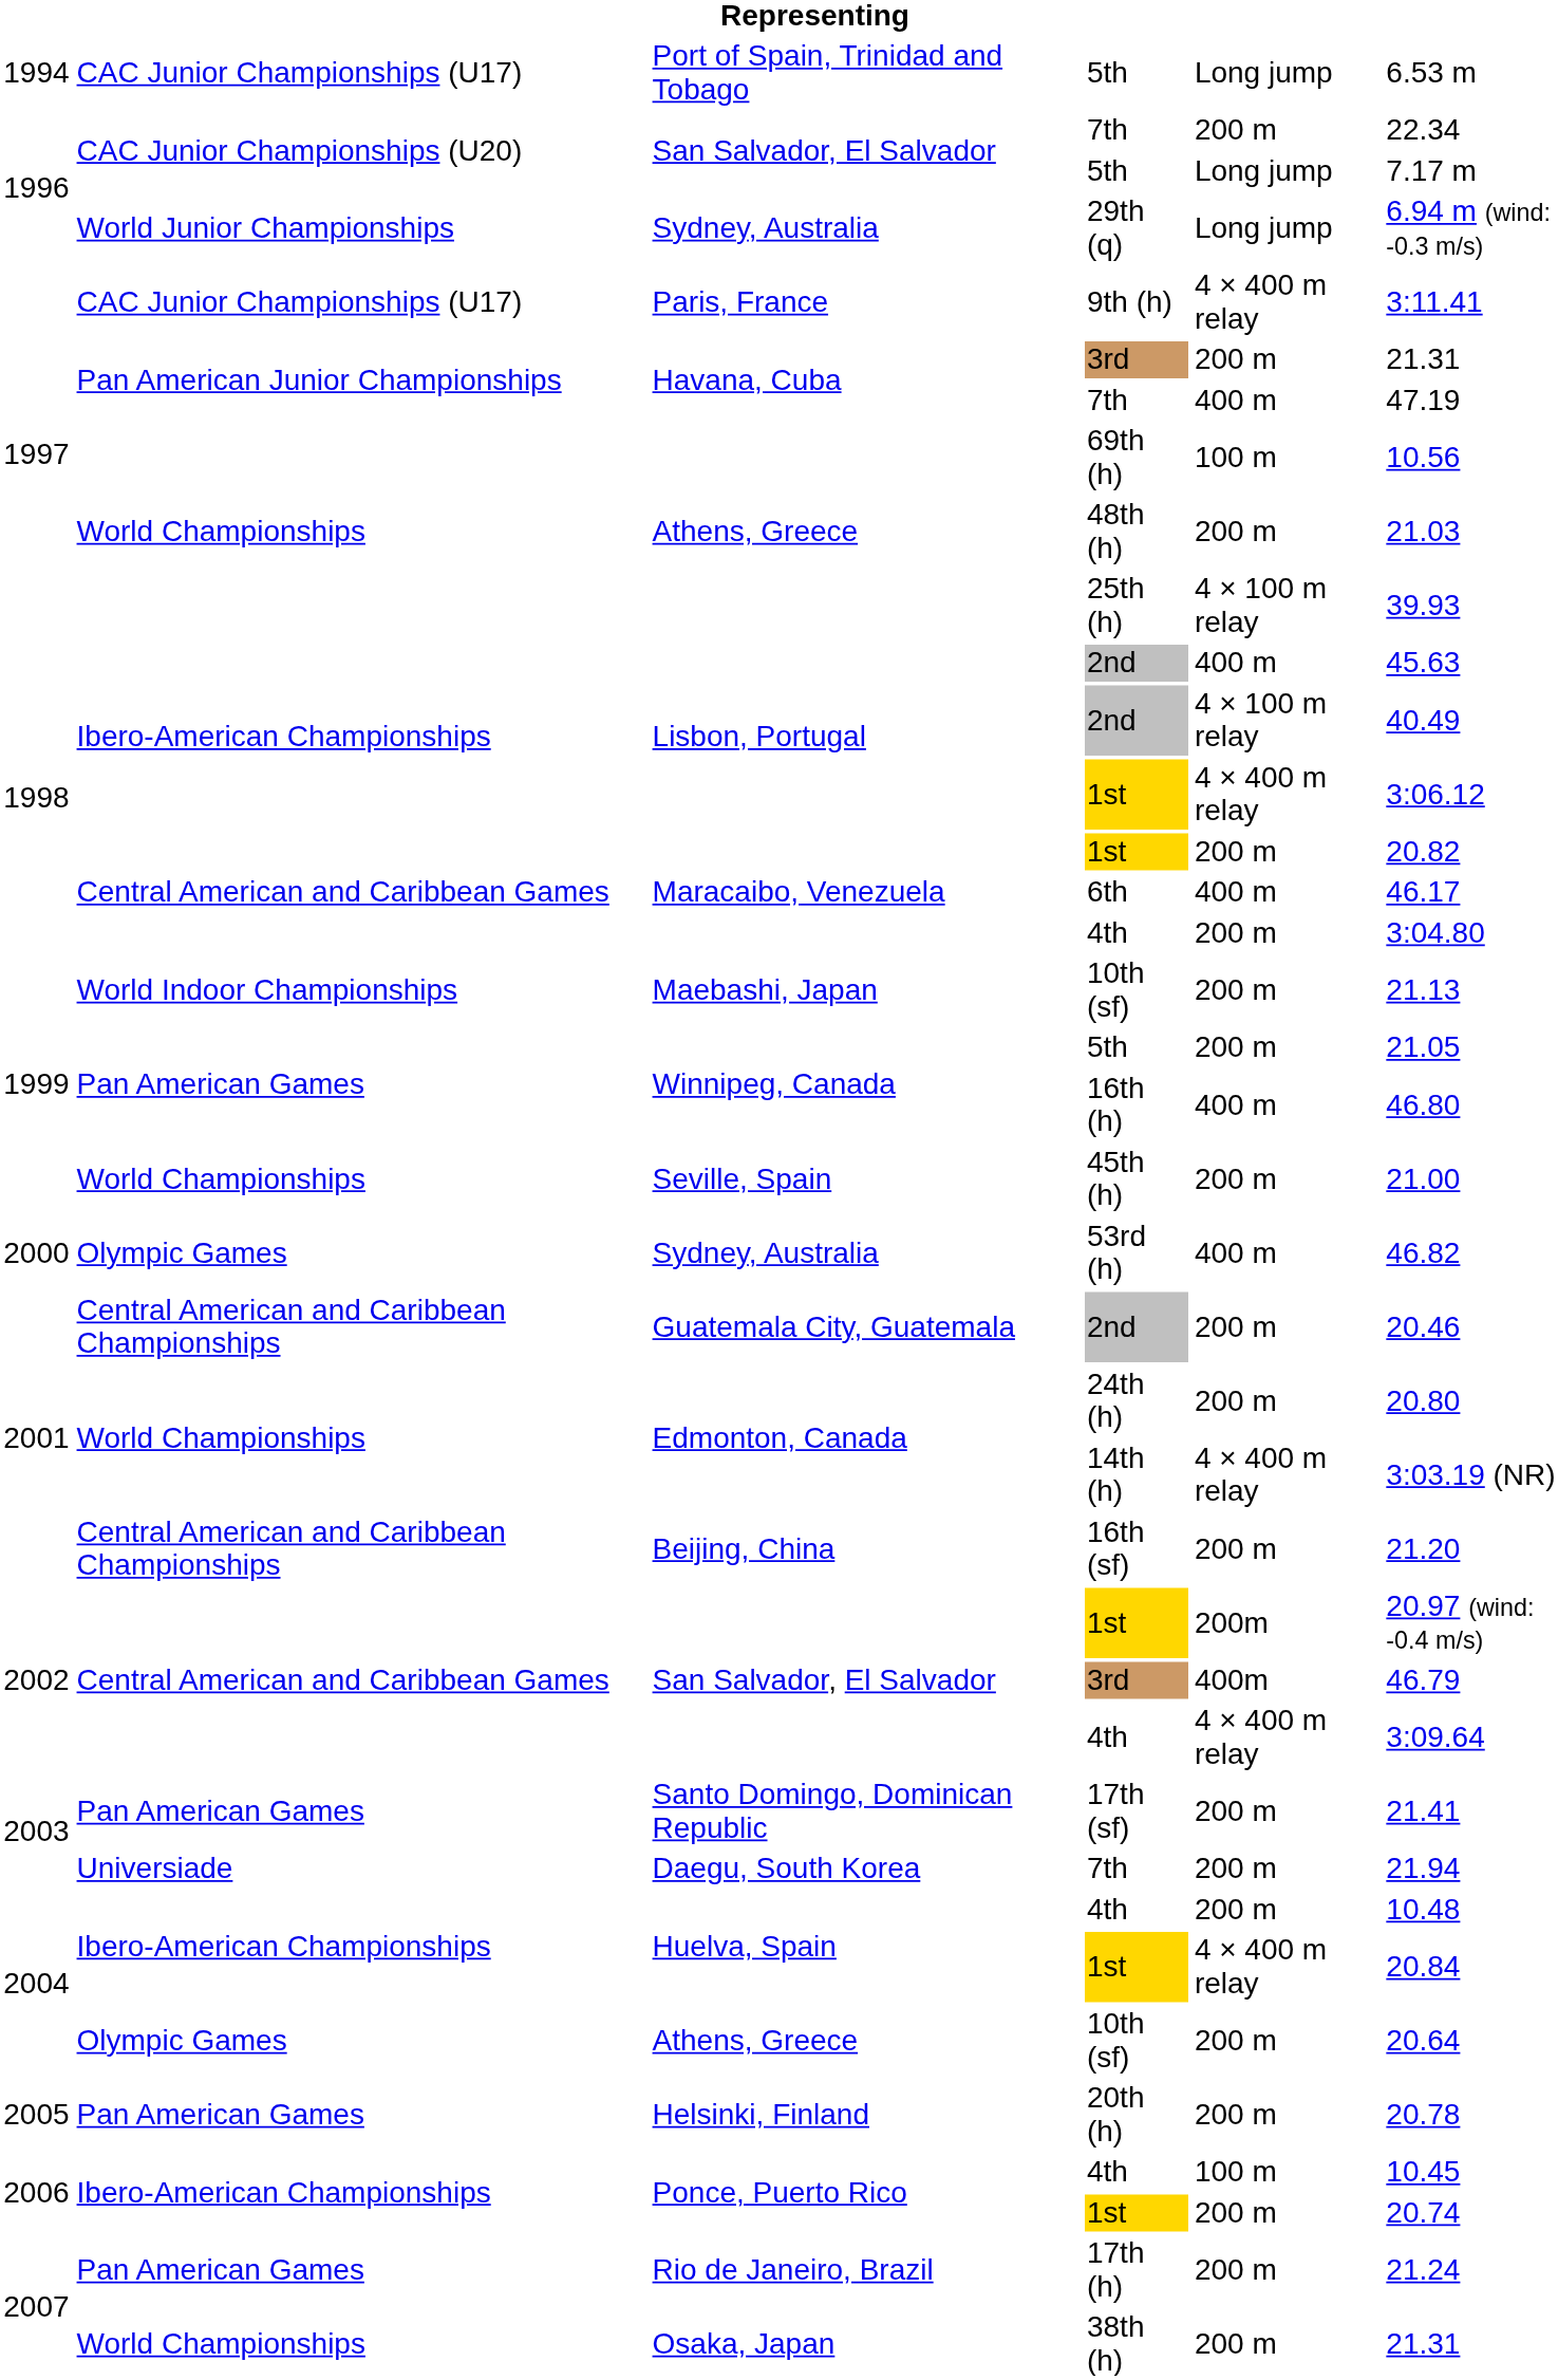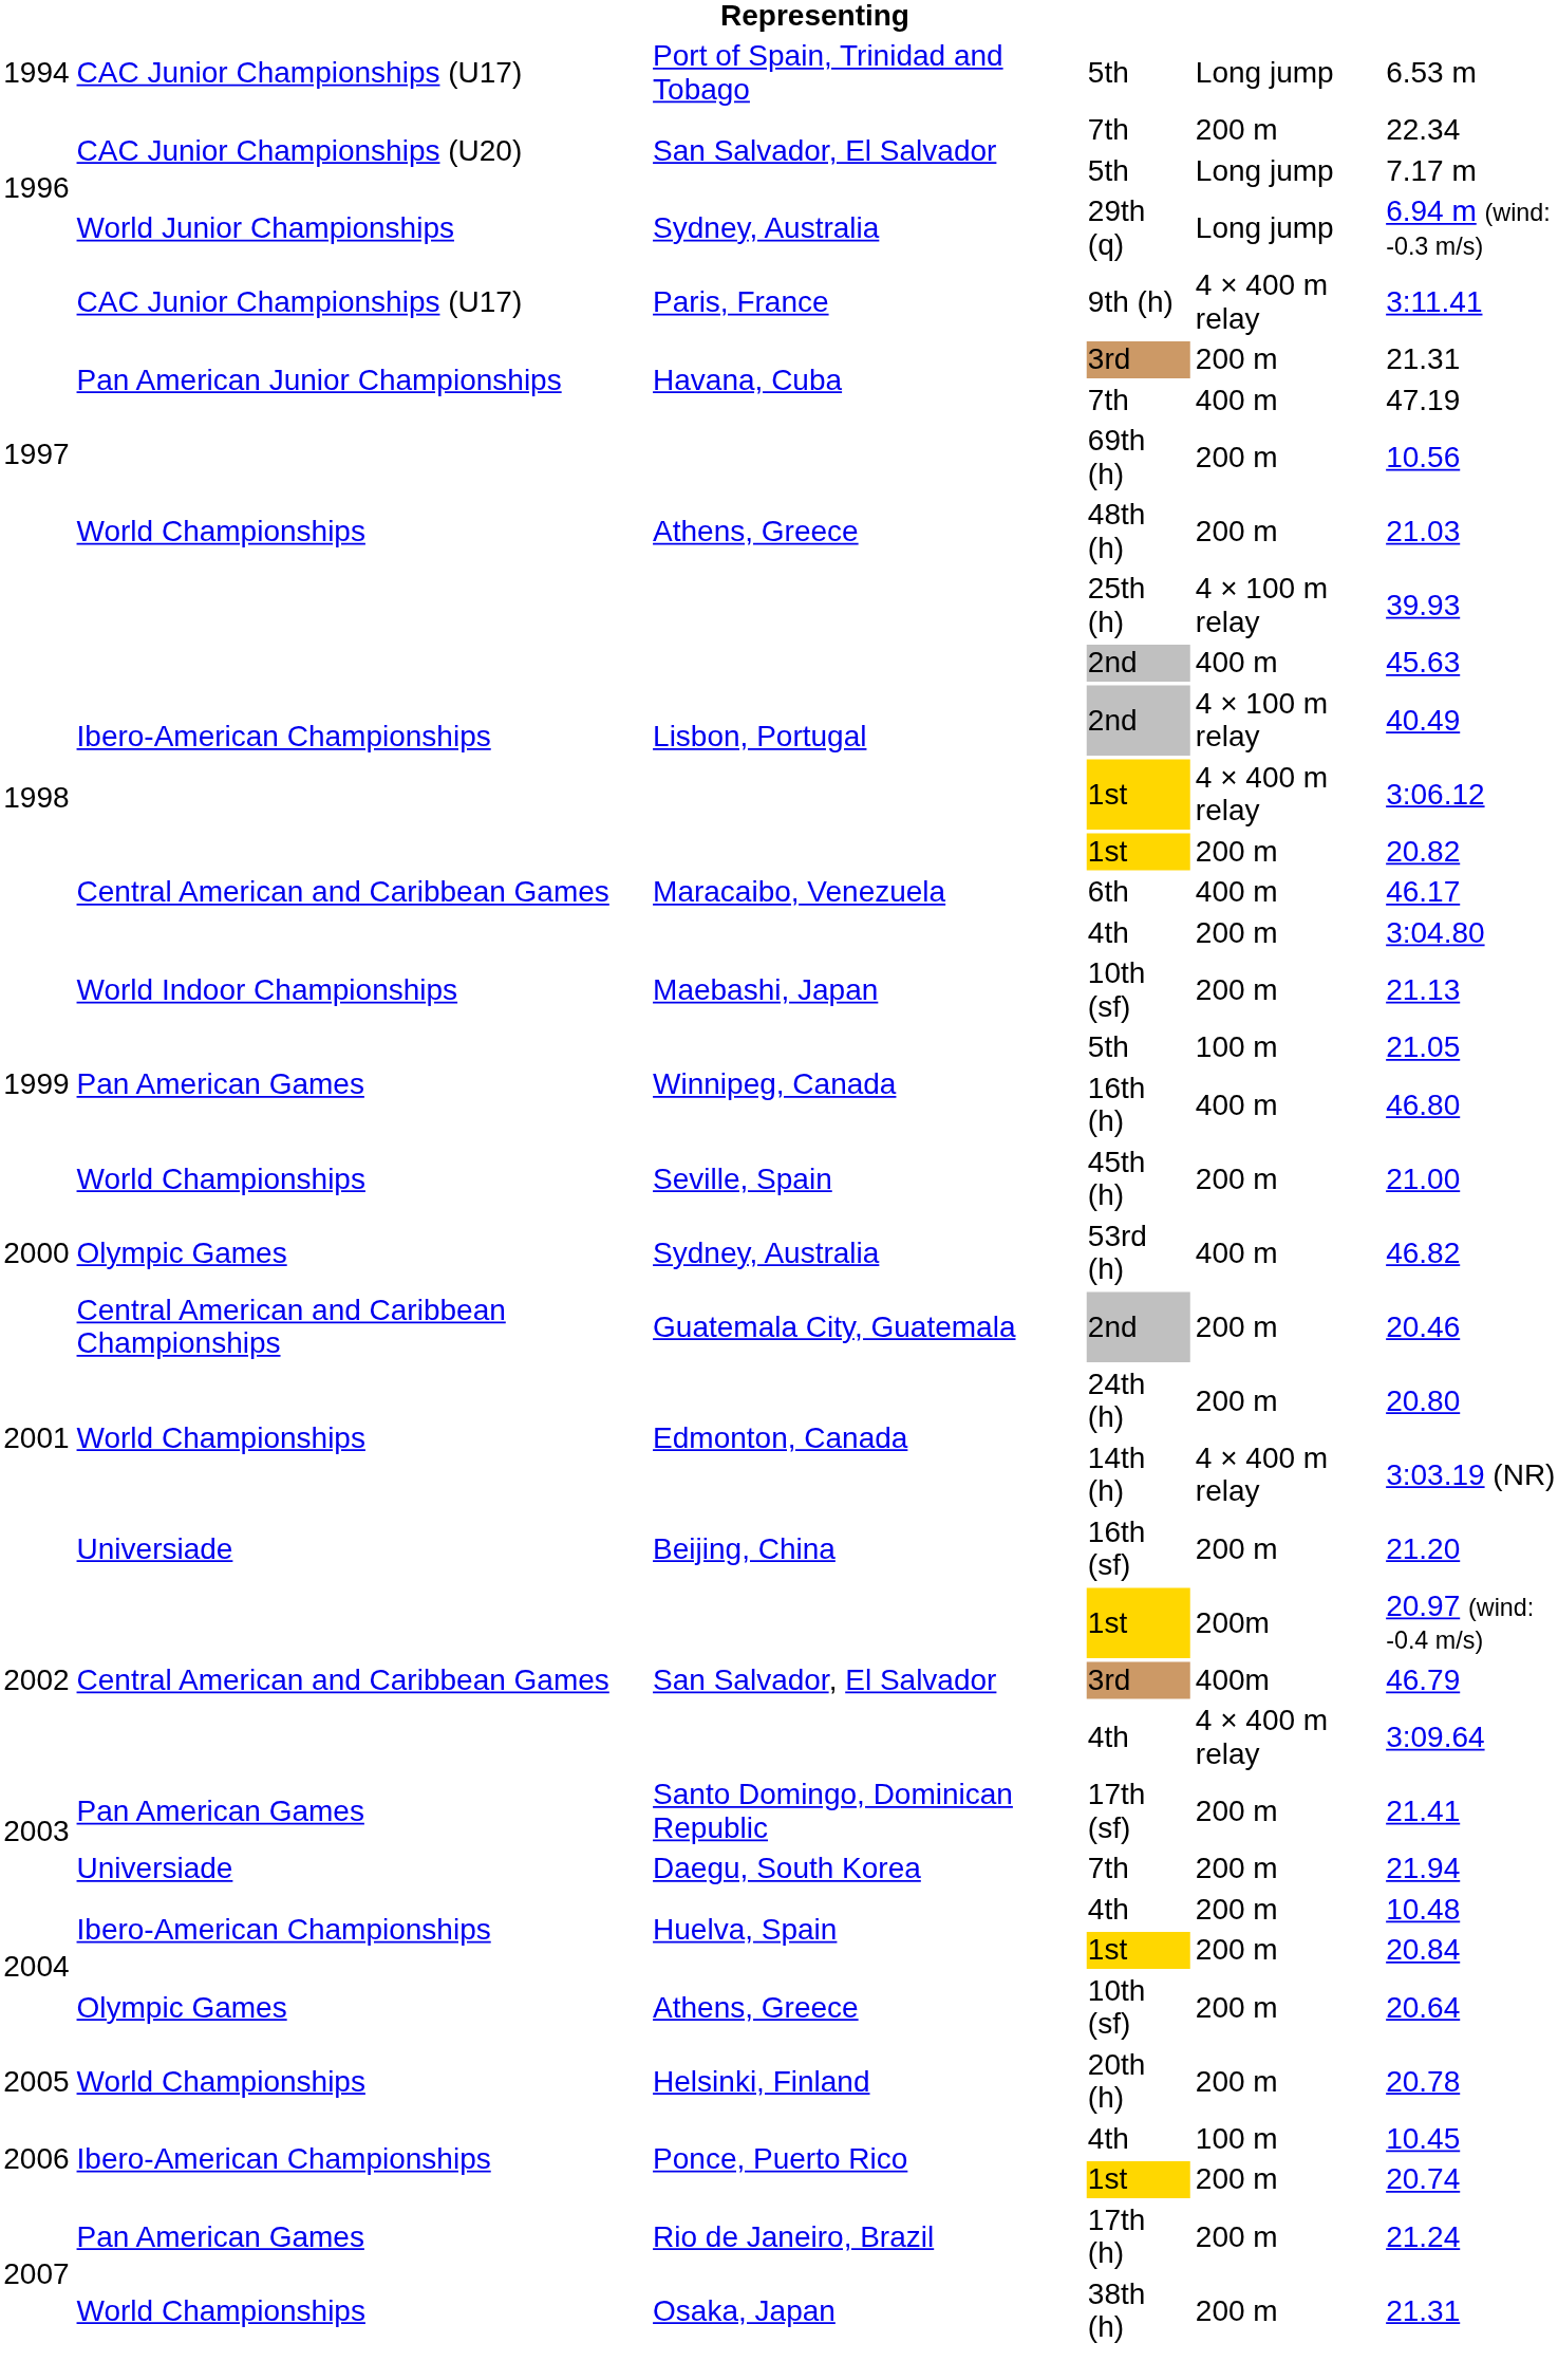69th (h) | column 5: 100 m -> 200 m
Winnipeg, Canada / 5th | column 5: 200 m -> 100 m
16th (sf) | column 2: Central American and Caribbean Championships -> Universiade
Huelva, Spain / 1st | column 5: 4 × 400 m relay -> 200 m
20th (h) | column 2: Pan American Games -> World Championships
